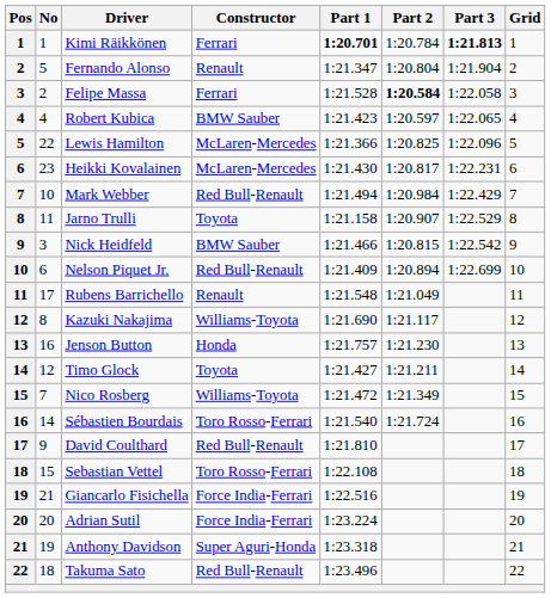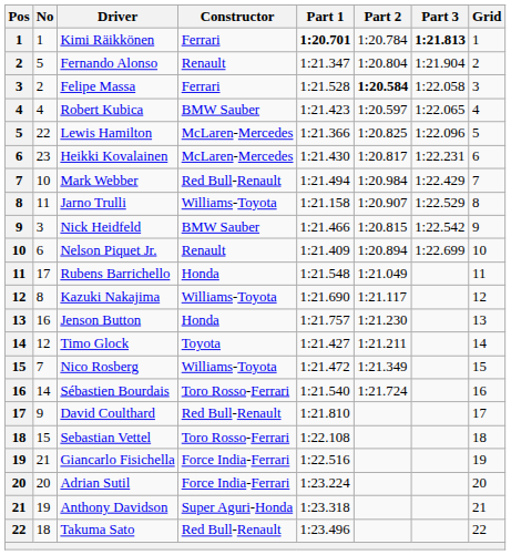Jarno Trulli | Constructor: Toyota -> Williams-Toyota
Nelson Piquet Jr. | Constructor: Red Bull-Renault -> Renault
Rubens Barrichello | Constructor: Renault -> Honda
